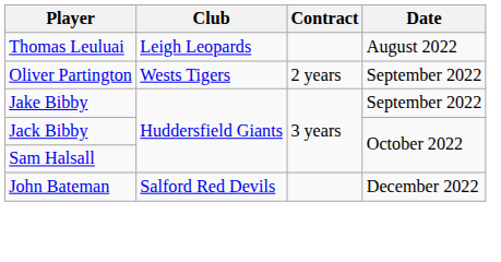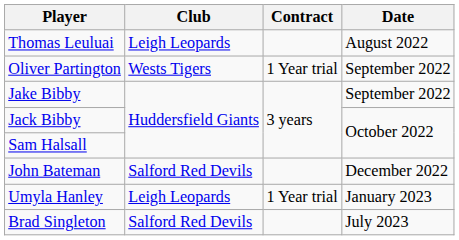Oliver Partington | Contract: 2 years -> 1 Year trial
+ row: Umyla Hanley | Leigh Leopards | 1 Year trial | January 2023
+ row: Brad Singleton | Salford Red Devils | July 2023
